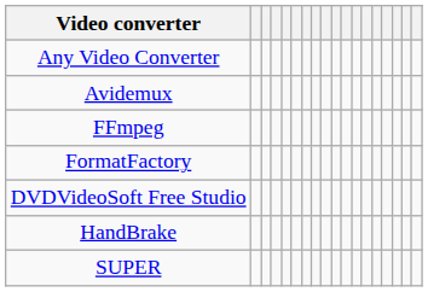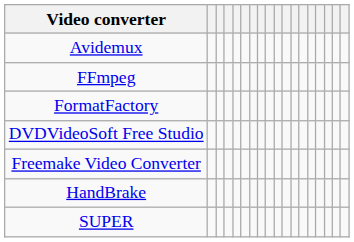- row: Any Video Converter
+ row: Freemake Video Converter
